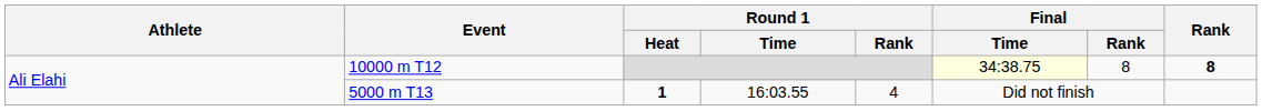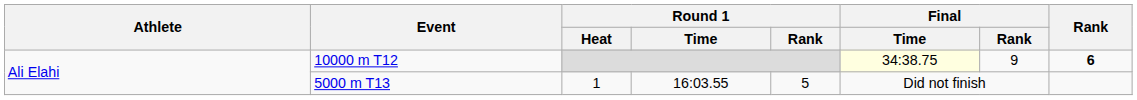10000 m T12 | Final / Rank: 8 -> 9
10000 m T12 | Rank: 8 -> 6
5000 m T13 | Round 1 / Heat: bold -> normal
5000 m T13 | Round 1 / Rank: 4 -> 5
